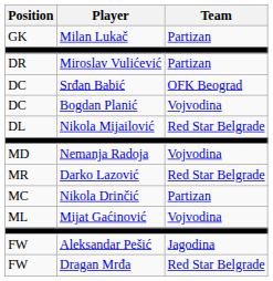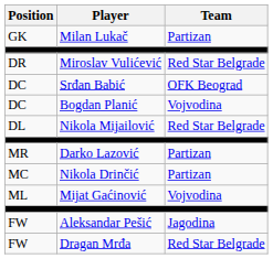Miroslav Vulićević | Team: Partizan -> Red Star Belgrade
- row: MD | Nemanja Radoja | Vojvodina
Darko Lazović | Team: Red Star Belgrade -> Partizan
